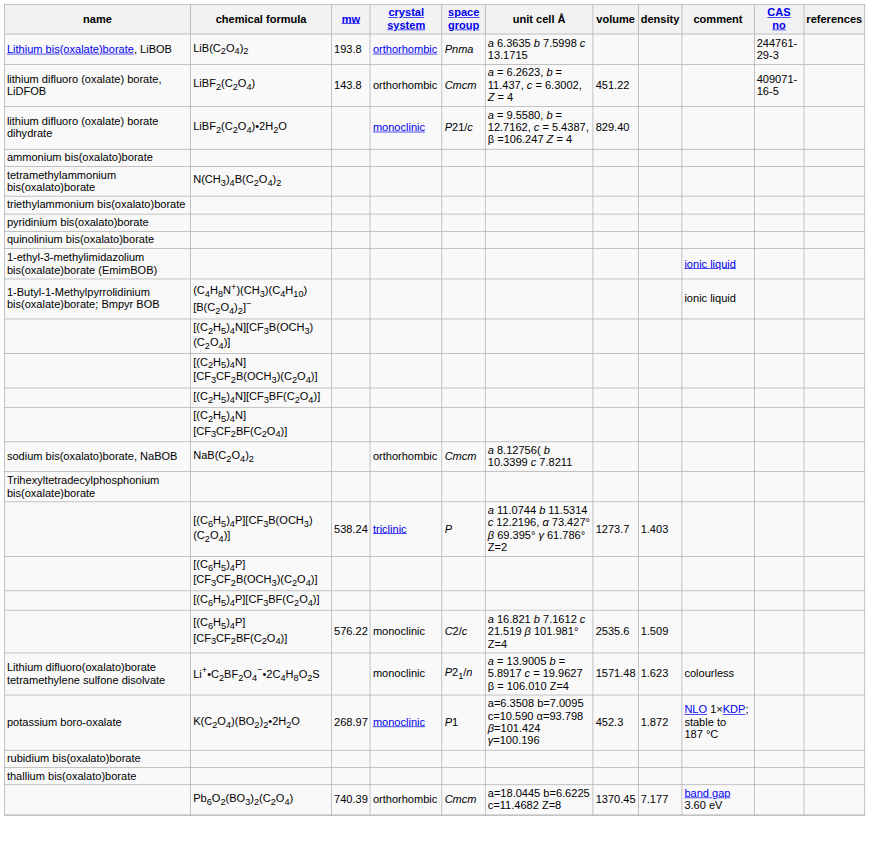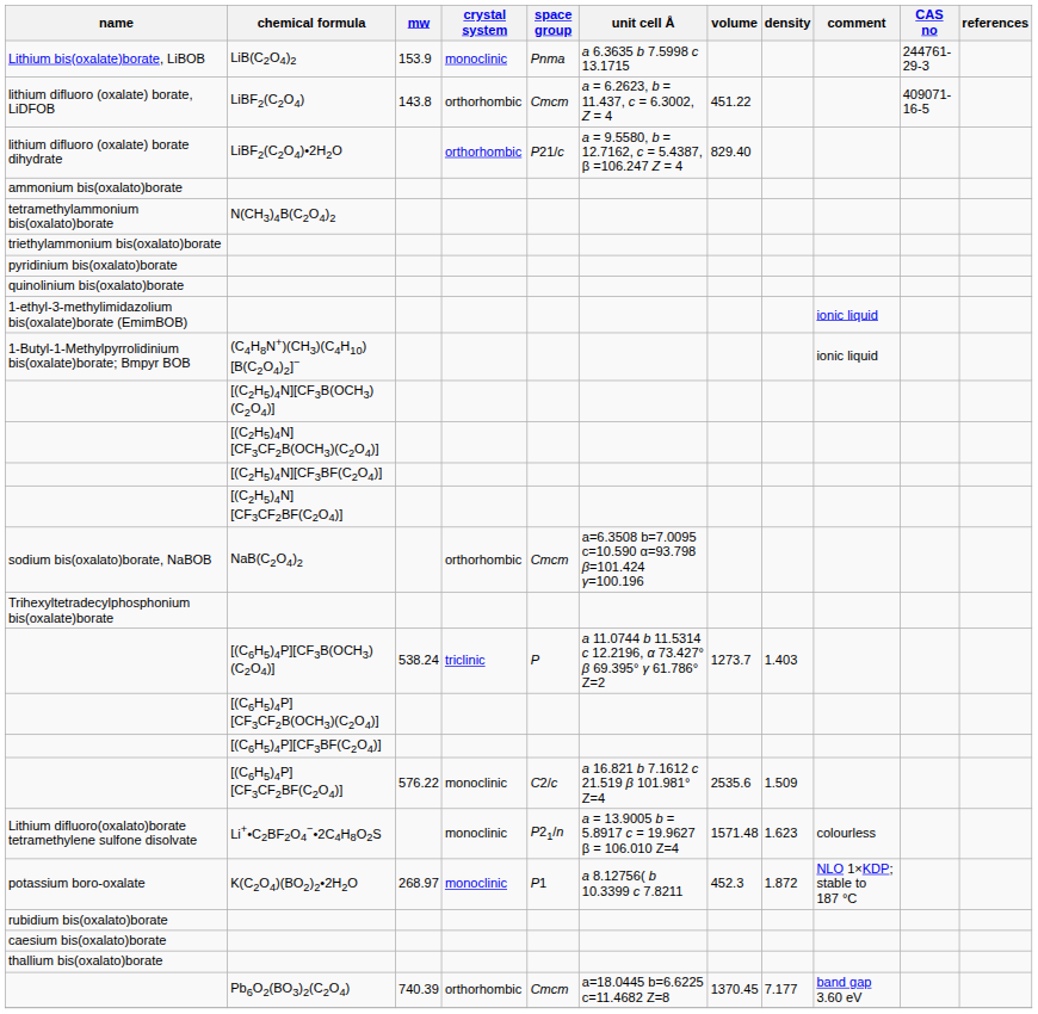Lithium bis(oxalate)borate, LiBOB | mw: 193.8 -> 153.9
Lithium bis(oxalate)borate, LiBOB | crystal system: orthorhombic -> monoclinic
lithium difluoro (oxalate) borate dihydrate | crystal system: monoclinic -> orthorhombic
sodium bis(oxalato)borate, NaBOB | unit cell Å: a 8.12756( b 10.3399 c 7.8211 -> a=6.3508 b=7.0095 c=10.590 α=93.798 β=101.424 γ=100.196
potassium boro-oxalate | unit cell Å: a=6.3508 b=7.0095 c=10.590 α=93.798 β=101.424 γ=100.196 -> a 8.12756( b 10.3399 c 7.8211
+ row: caesium bis(oxalato)borate
